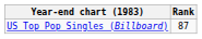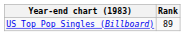US Top Pop Singles (Billboard) | Rank: 87 -> 89
